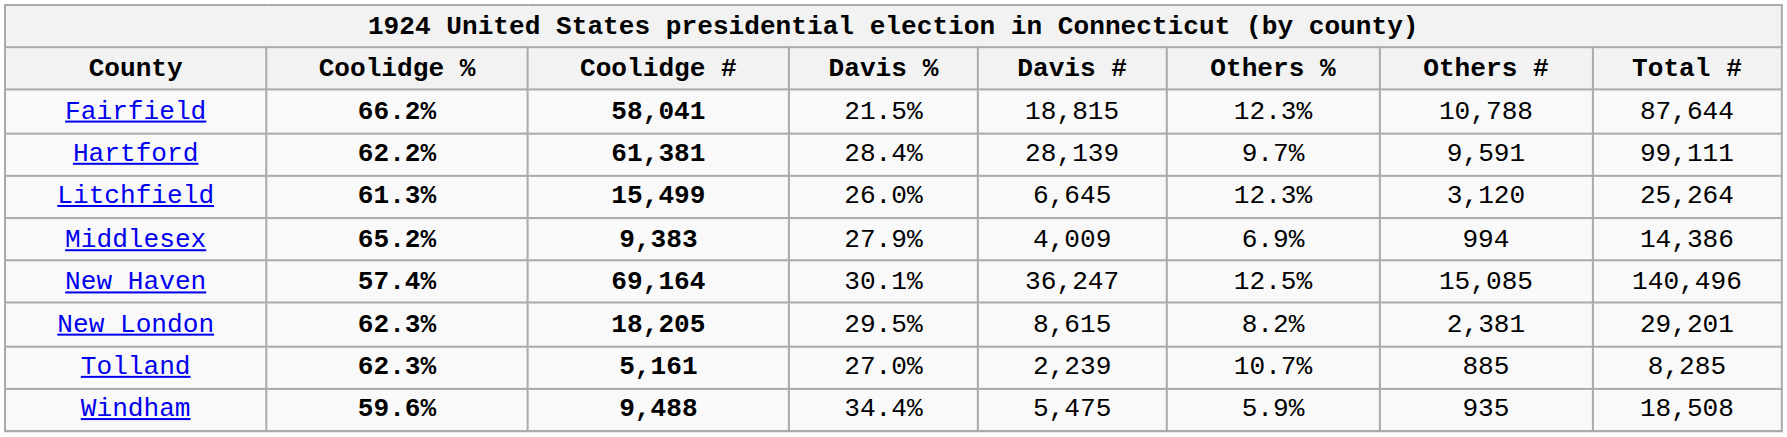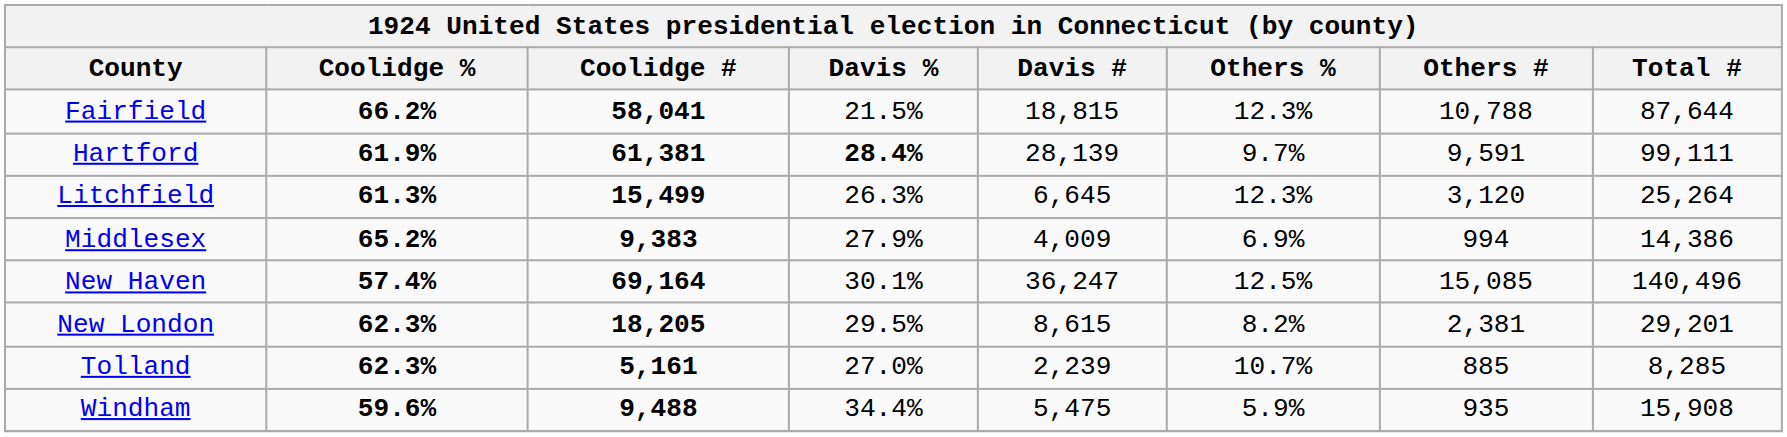Hartford | Coolidge %: 62.2% -> 61.9%
Hartford | Davis %: normal -> bold
Litchfield | Davis %: 26.0% -> 26.3%
Windham | Total #: 18,508 -> 15,908
